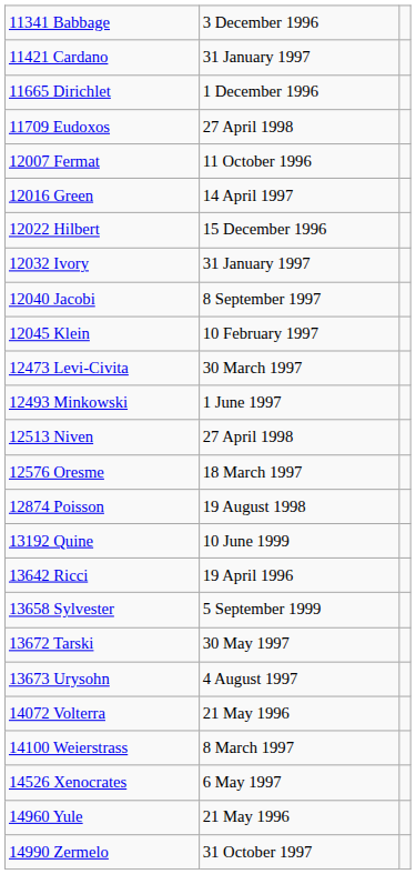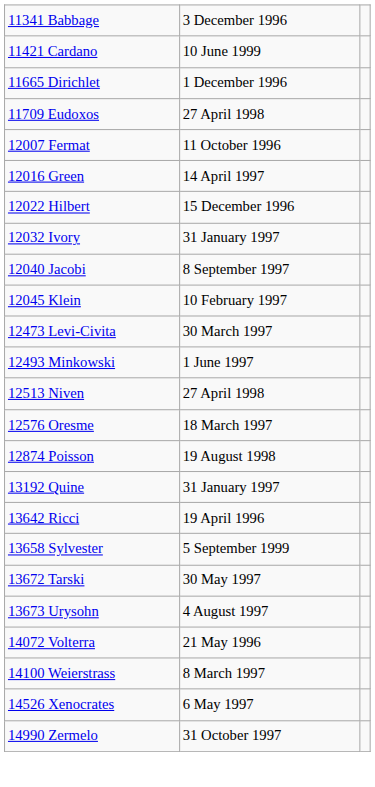11421 Cardano | column 2: 31 January 1997 -> 10 June 1999
13192 Quine | column 2: 10 June 1999 -> 31 January 1997
- row: 14960 Yule | 21 May 1996
